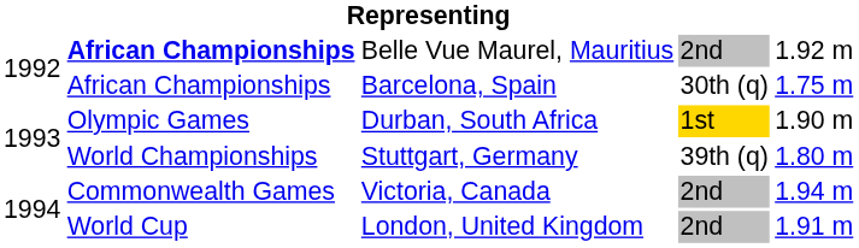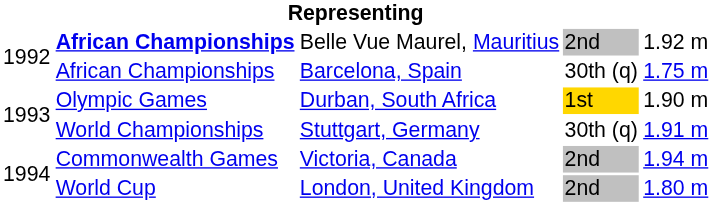Stuttgart, Germany | column 4: 39th (q) -> 30th (q)
Stuttgart, Germany | column 5: 1.80 m -> 1.91 m
London, United Kingdom | column 5: 1.91 m -> 1.80 m
